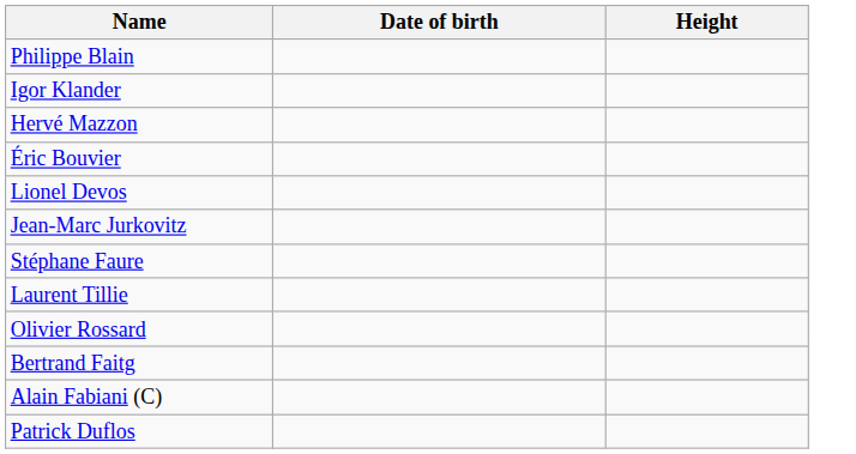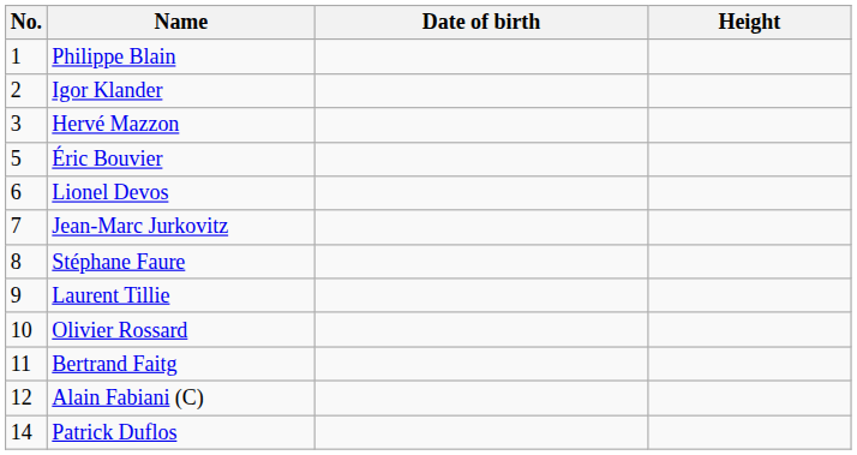+ column: No. | 1 | 2 | 3 | 5 | 6 | 7 | 8 | 9 | 10 | 11 | 12 | 14
